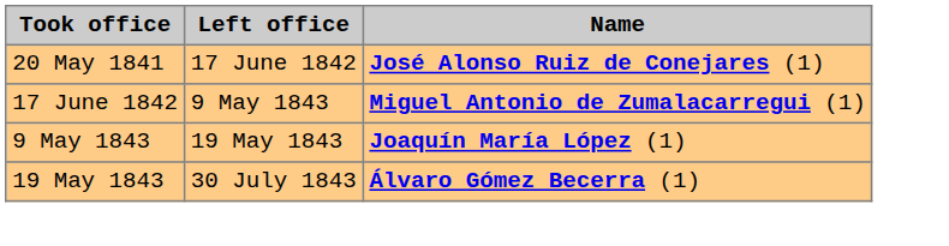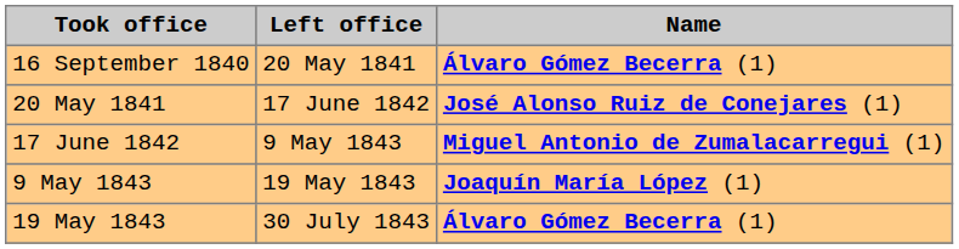+ row: 16 September 1840 | 20 May 1841 | Álvaro Gómez Becerra (1)
